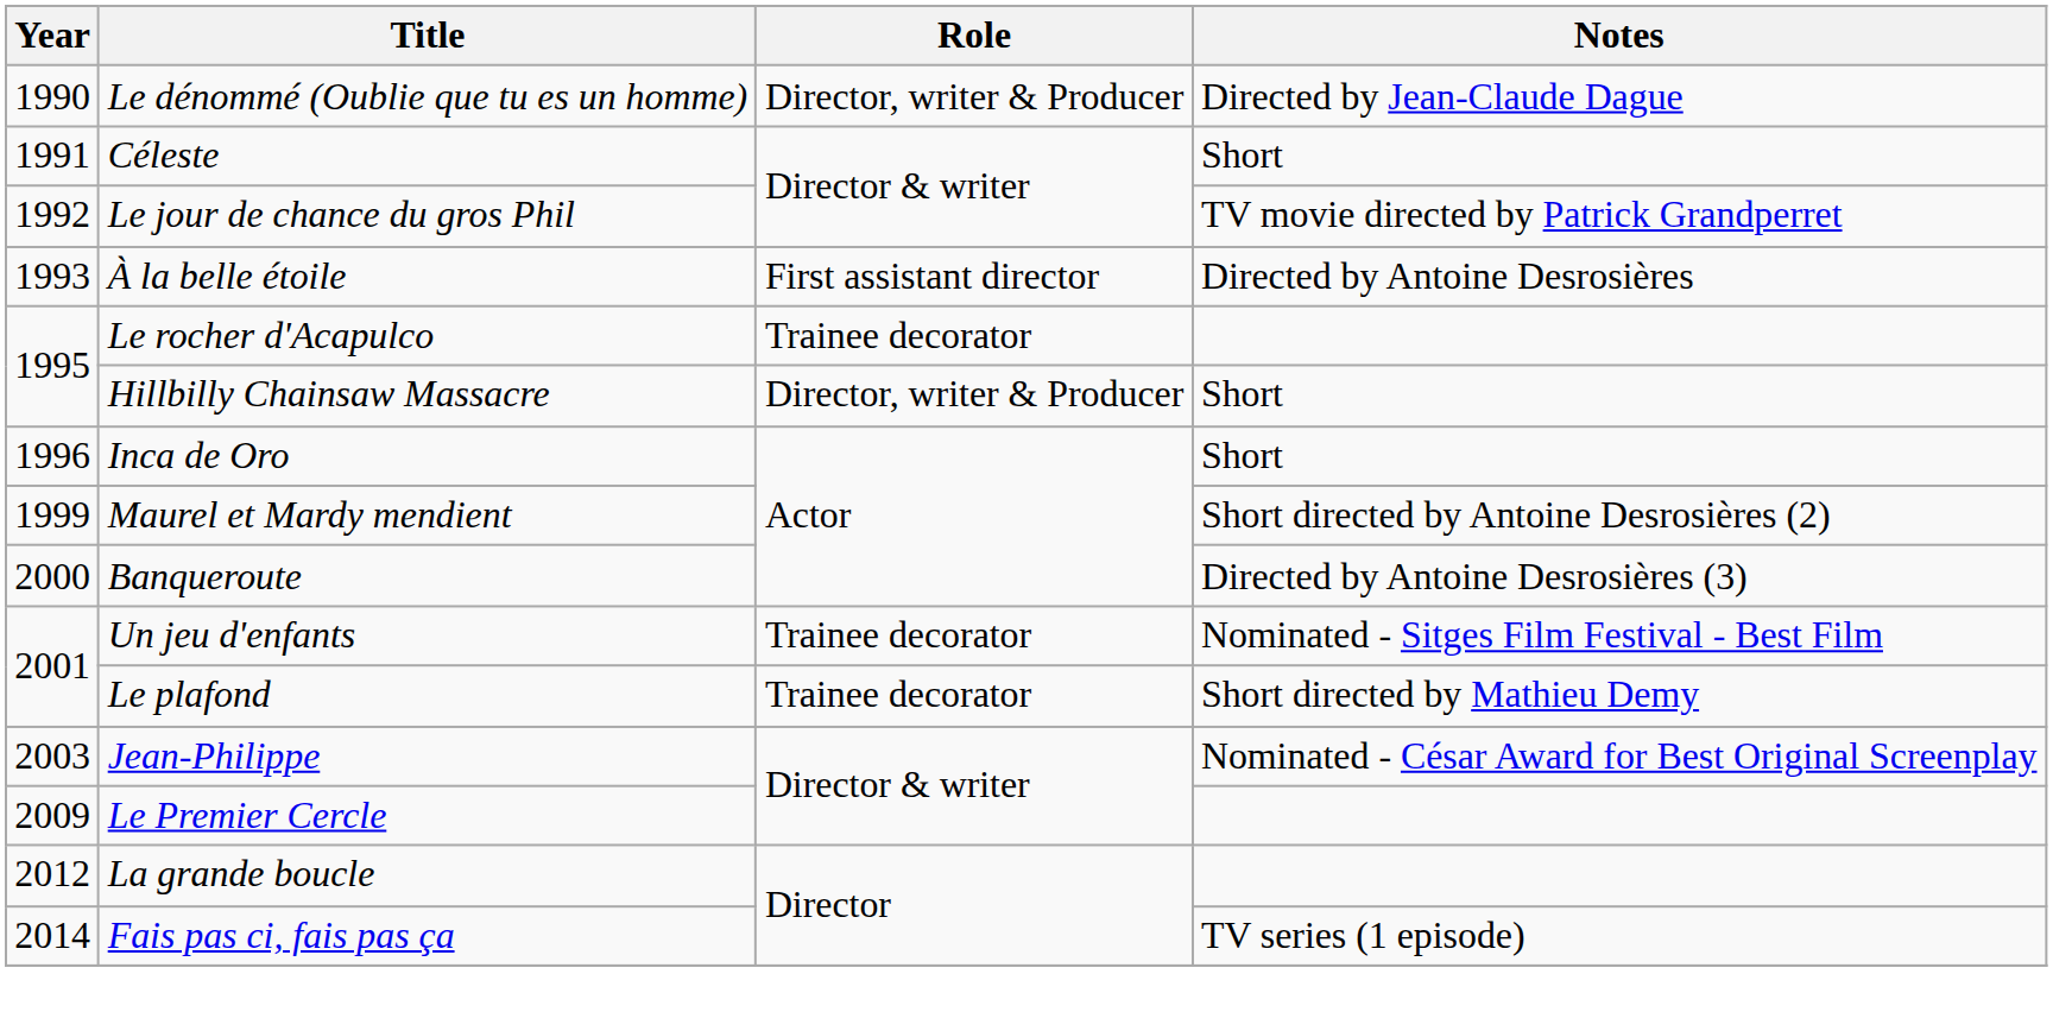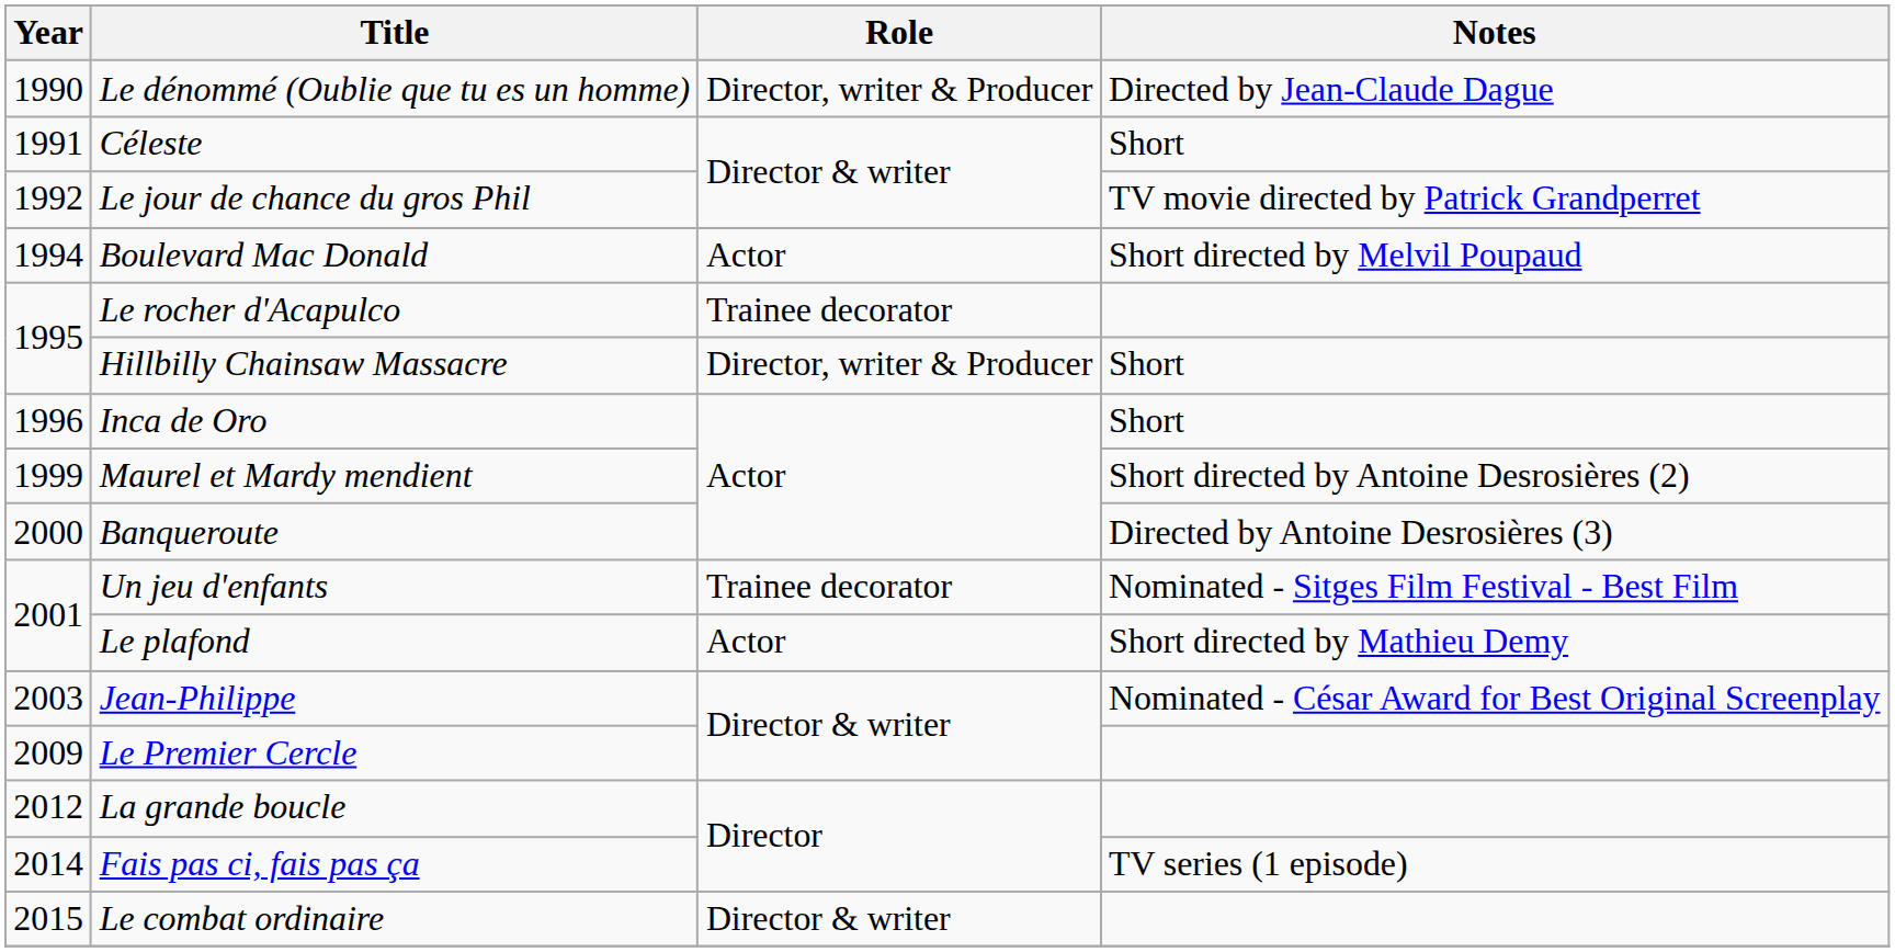- row: 1993 | À la belle étoile | First assistant director | Directed by Antoine Desrosières
+ row: 1994 | Boulevard Mac Donald | Actor | Short directed by Melvil Poupaud
Le plafond | Role: Trainee decorator -> Actor
+ row: 2015 | Le combat ordinaire | Director & writer
